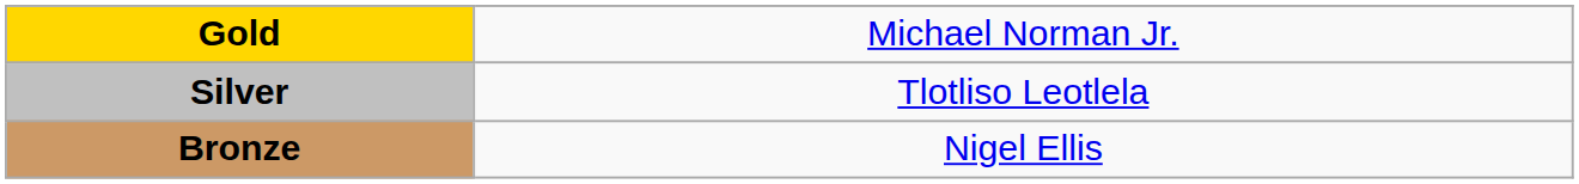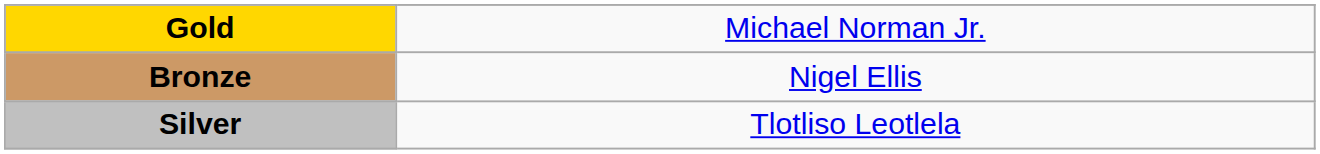rows swapped: Silver <-> Bronze
